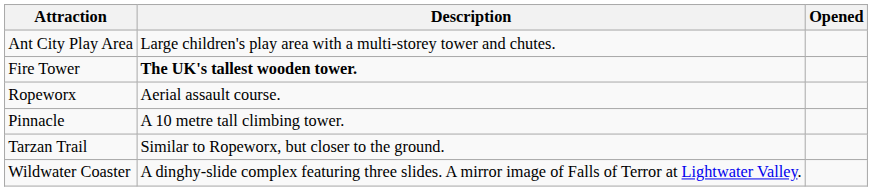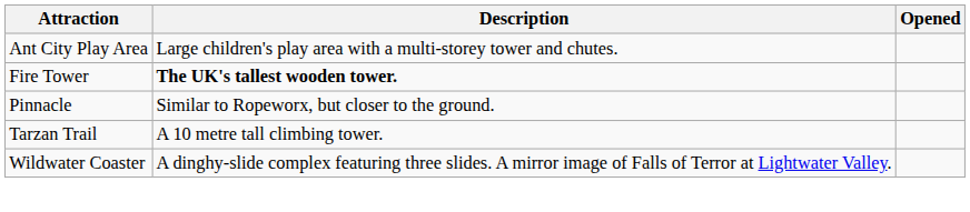- row: Ropeworx | Aerial assault course.
Pinnacle | Description: A 10 metre tall climbing tower. -> Similar to Ropeworx, but closer to the ground.
Tarzan Trail | Description: Similar to Ropeworx, but closer to the ground. -> A 10 metre tall climbing tower.
